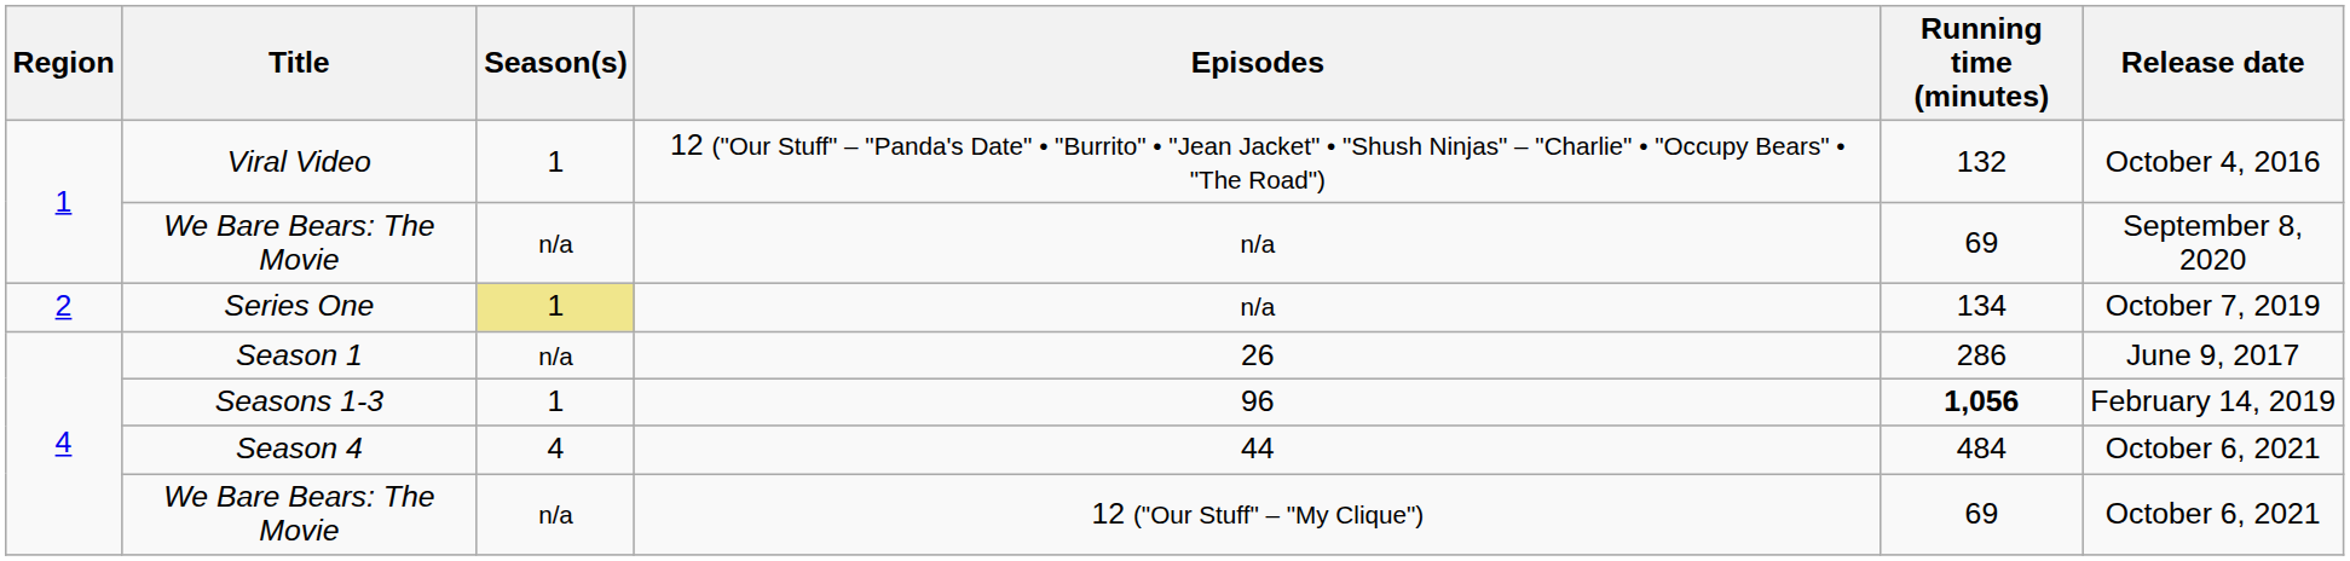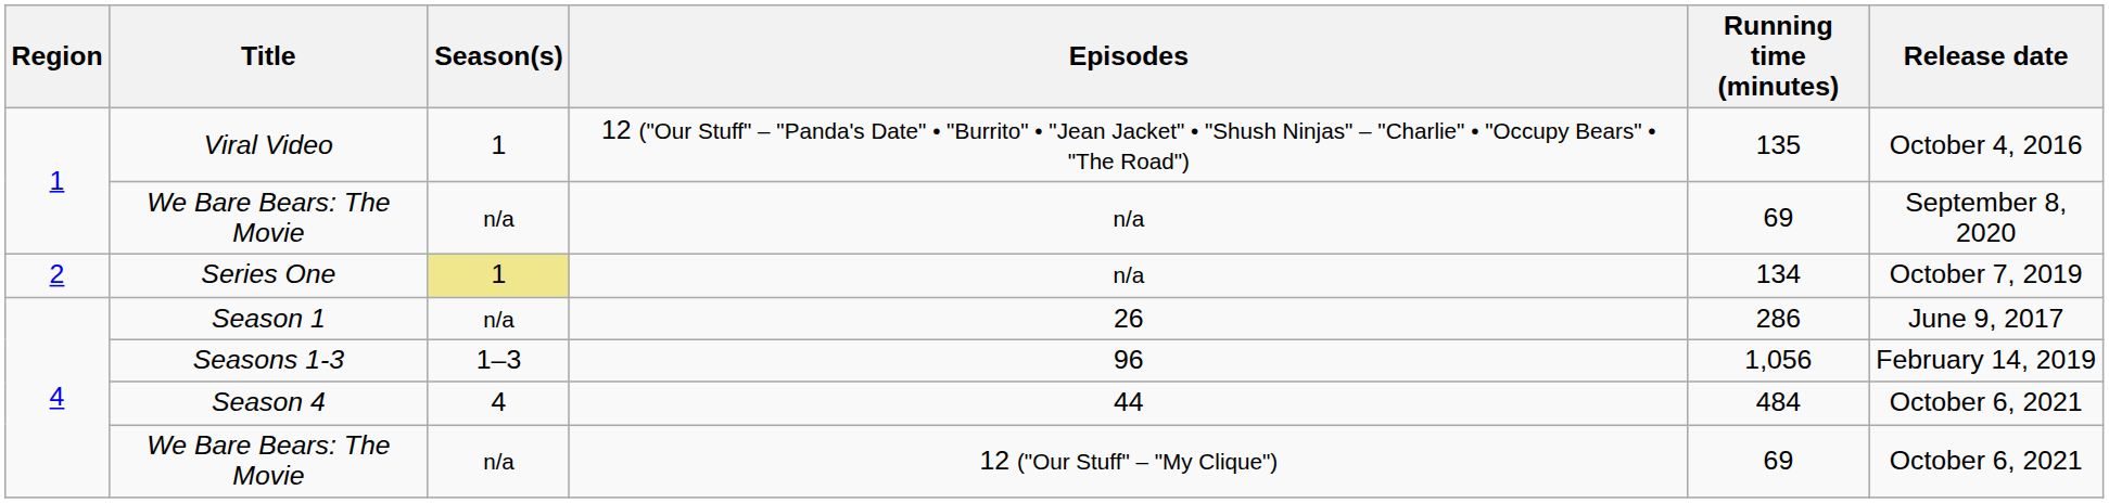Viral Video | Running time (minutes): 132 -> 135
Seasons 1-3 | Season(s): 1 -> 1–3
Seasons 1-3 | Running time (minutes): bold -> normal
